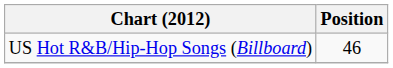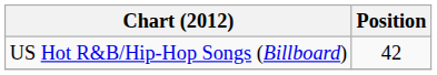US Hot R&B/Hip-Hop Songs (Billboard) | Position: 46 -> 42
